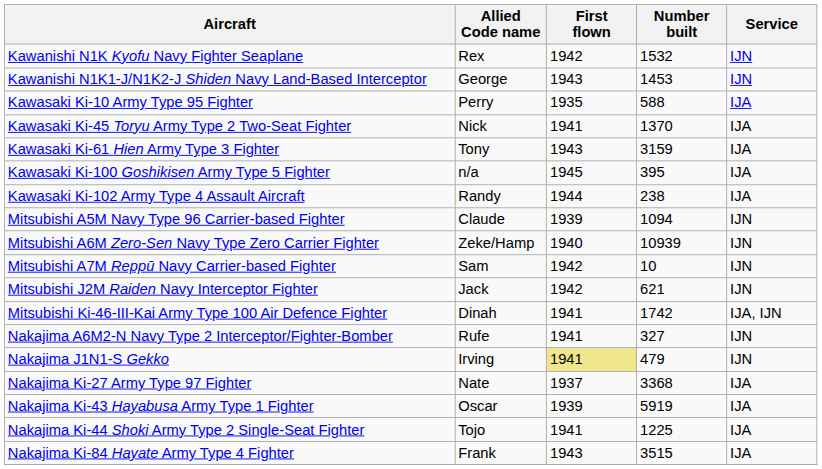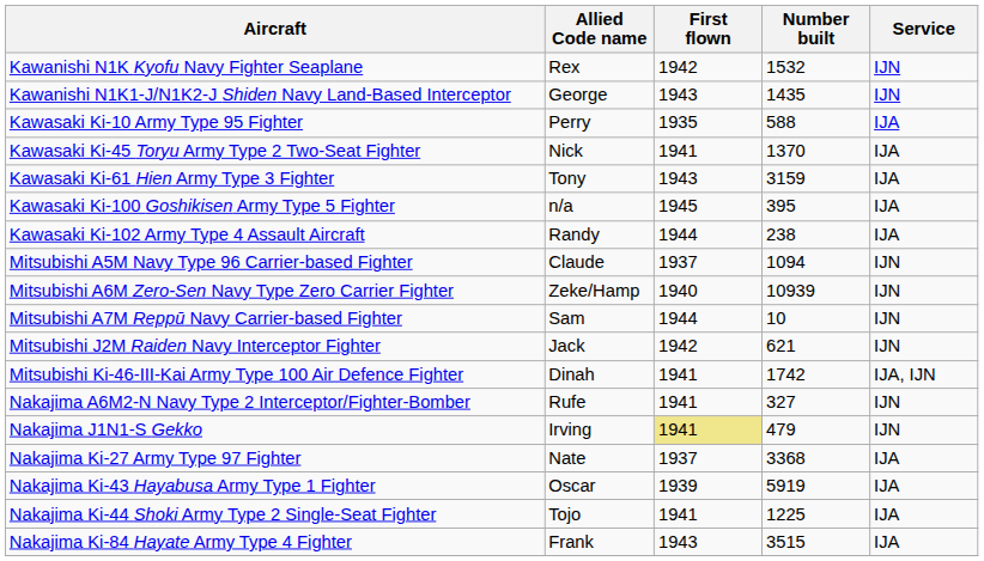Kawanishi N1K1-J/N1K2-J Shiden Navy Land-Based Interceptor | Number built: 1453 -> 1435
Mitsubishi A5M Navy Type 96 Carrier-based Fighter | First flown: 1939 -> 1937
Mitsubishi A7M Reppū Navy Carrier-based Fighter | First flown: 1942 -> 1944
